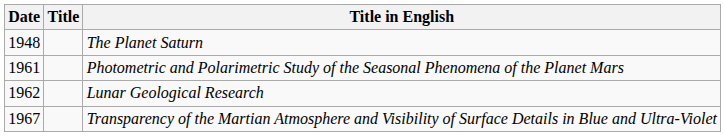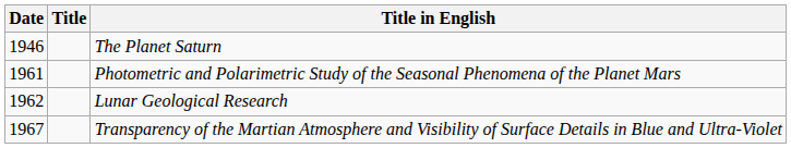The Planet Saturn | Date: 1948 -> 1946
